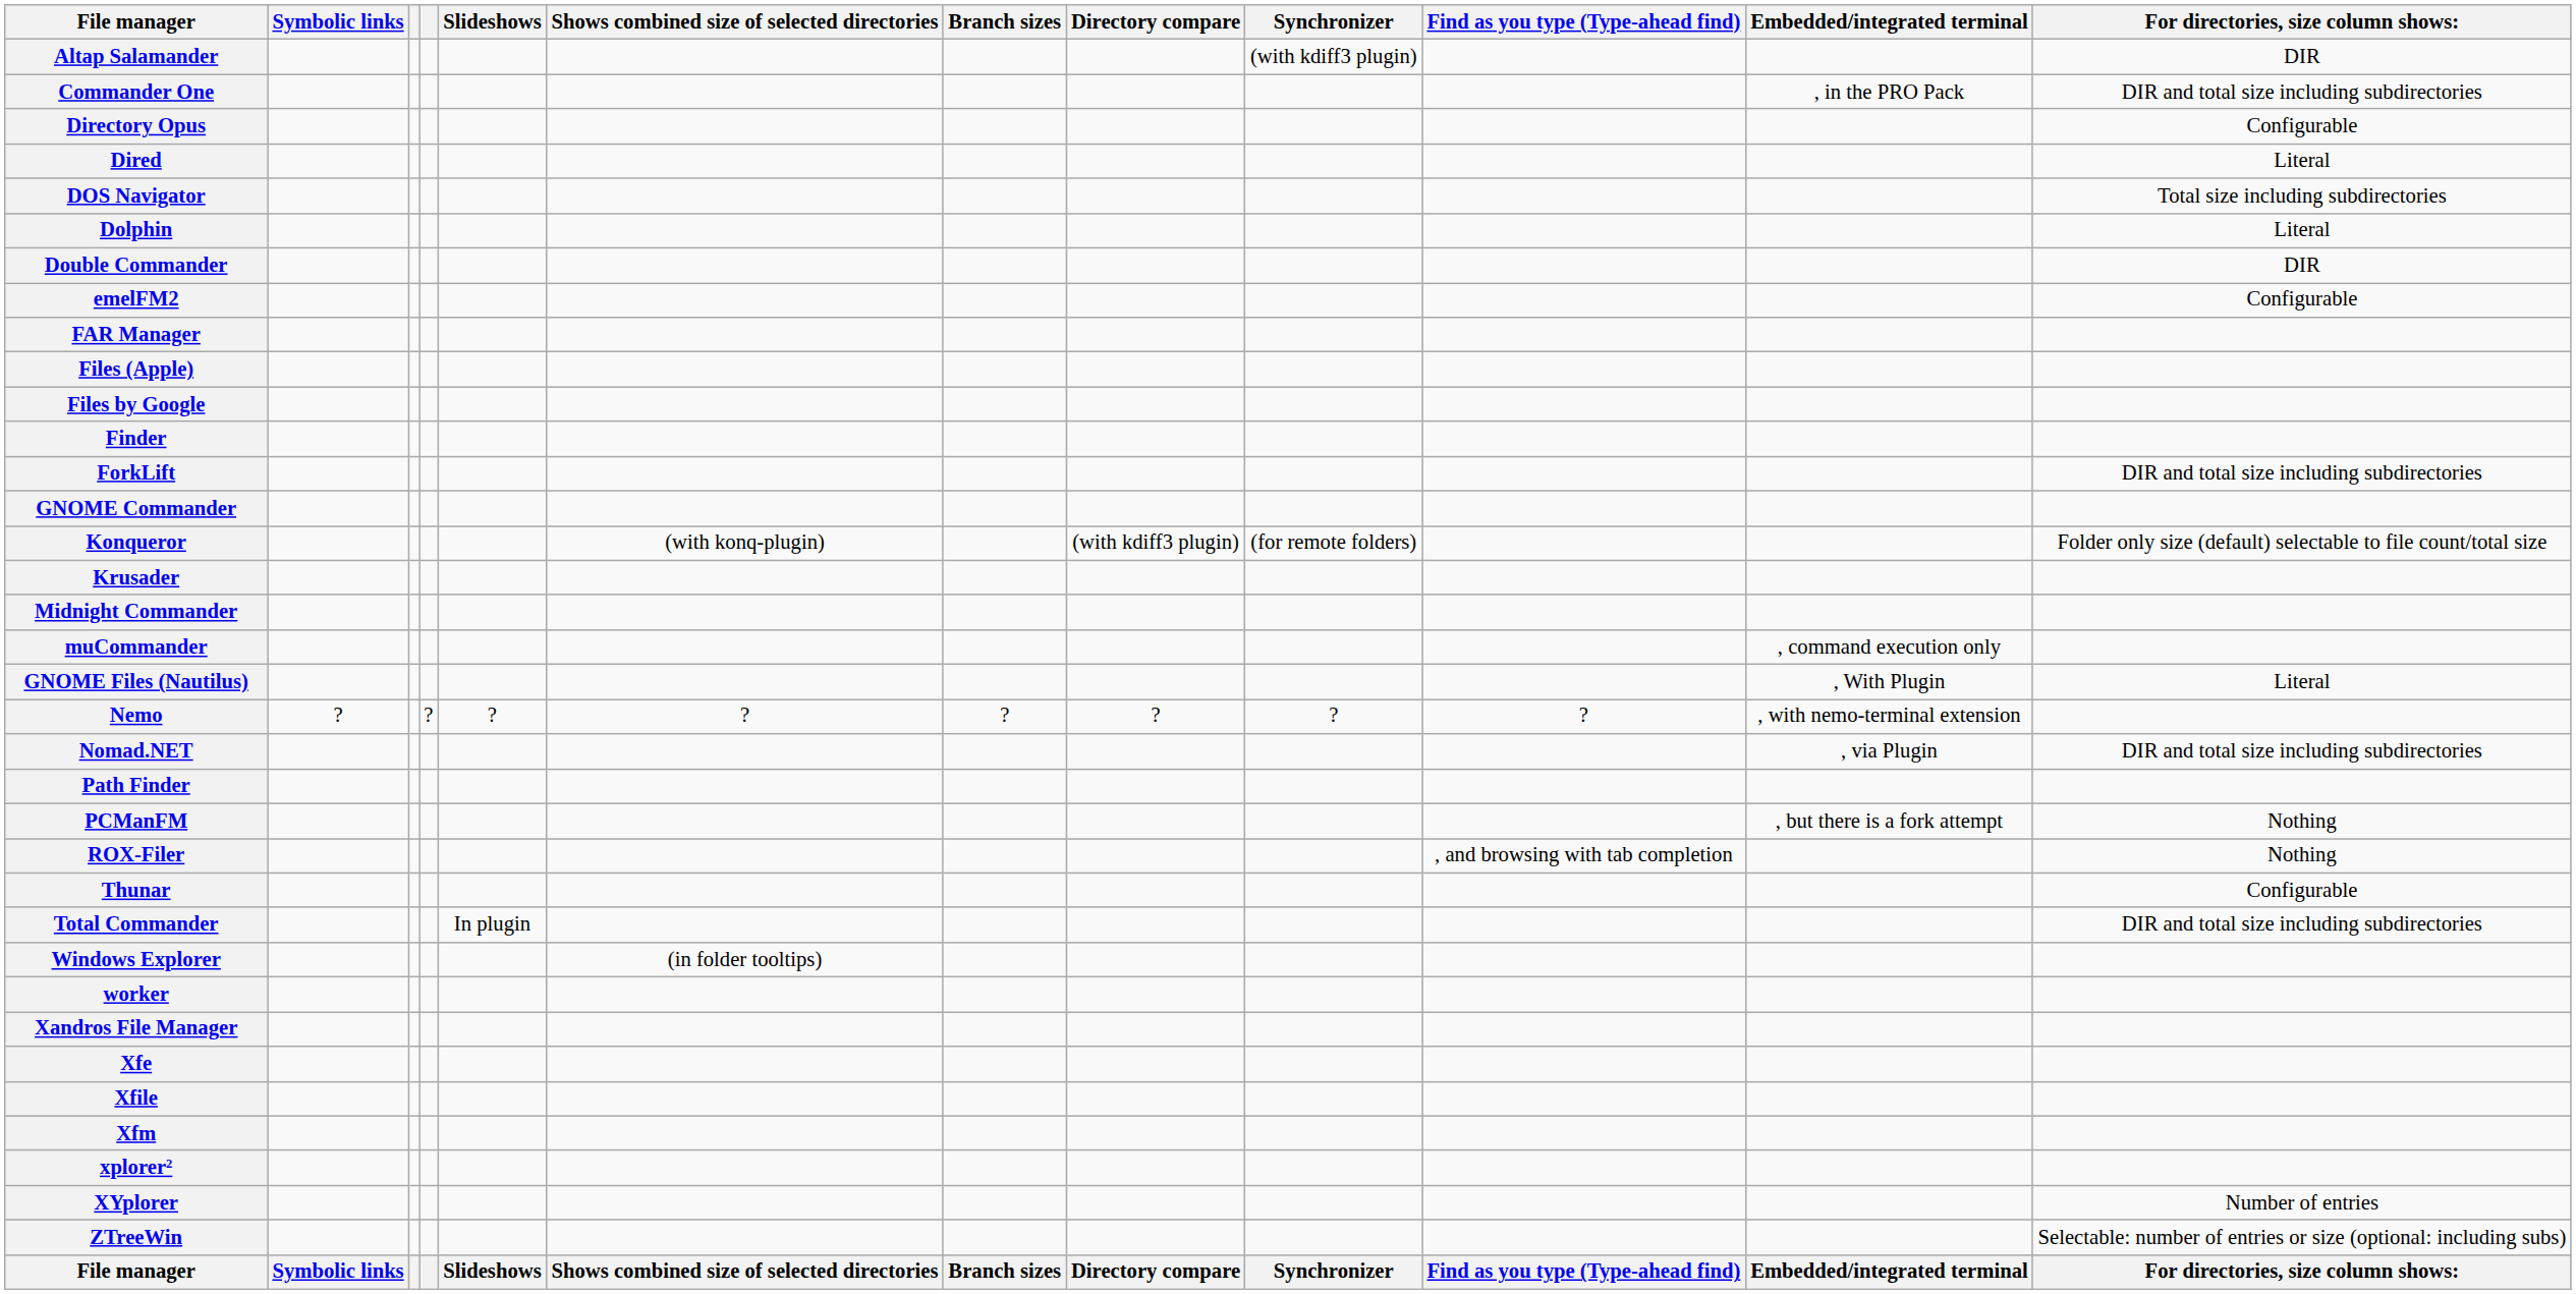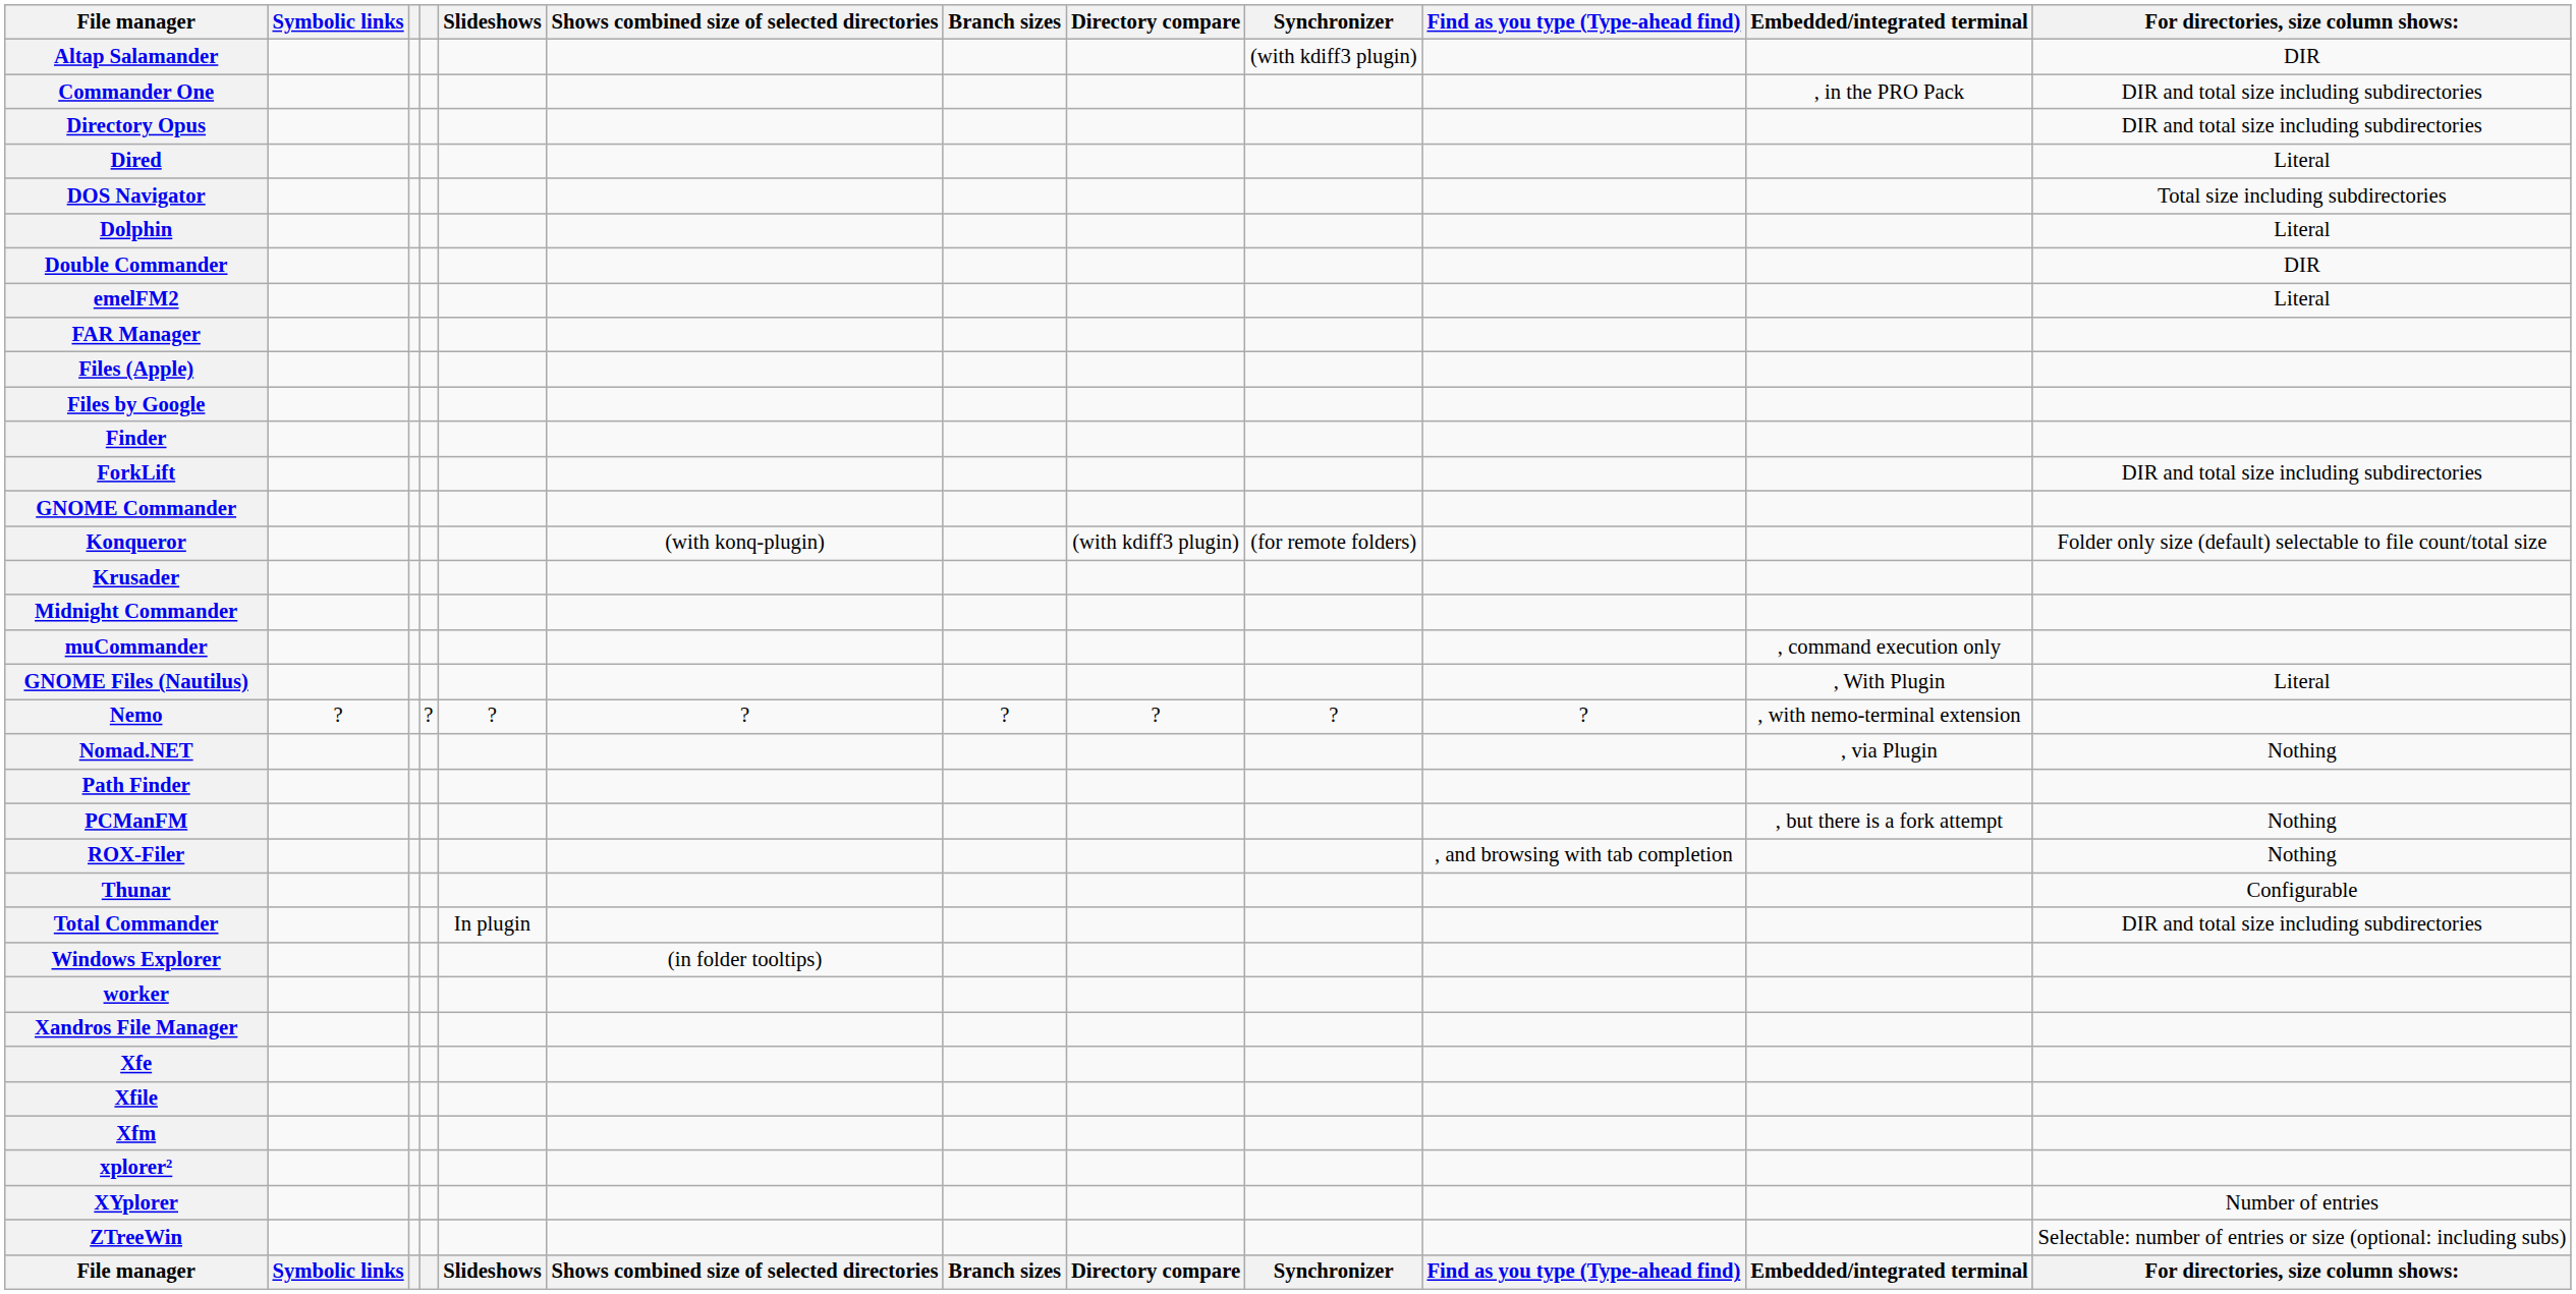Directory Opus | For directories, size column shows:: Configurable -> DIR and total size including subdirectories
emelFM2 | For directories, size column shows:: Configurable -> Literal
Nomad.NET | For directories, size column shows:: DIR and total size including subdirectories -> Nothing
